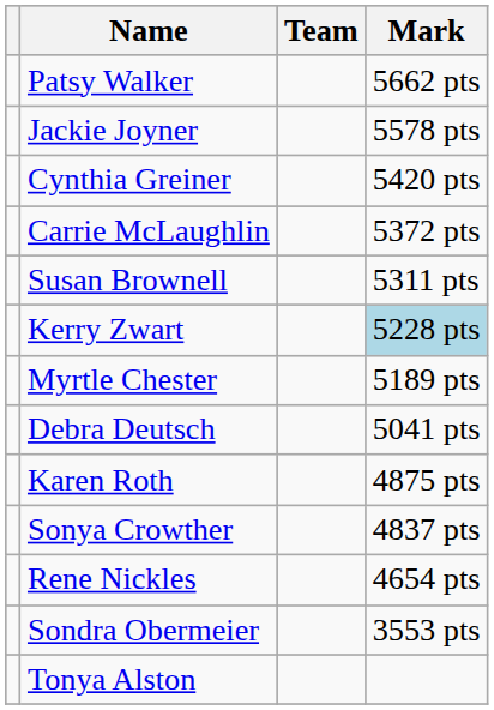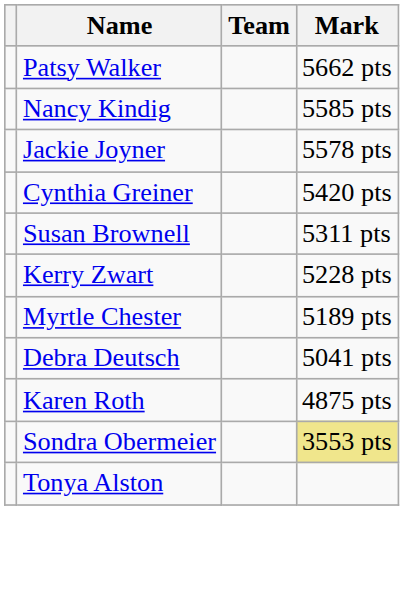+ row: Nancy Kindig | 5585 pts
- row: Carrie McLaughlin | 5372 pts
Kerry Zwart | Mark: lightblue background -> no background
- row: Sonya Crowther | 4837 pts
- row: Rene Nickles | 4654 pts
Sondra Obermeier | Mark: no background -> khaki background
